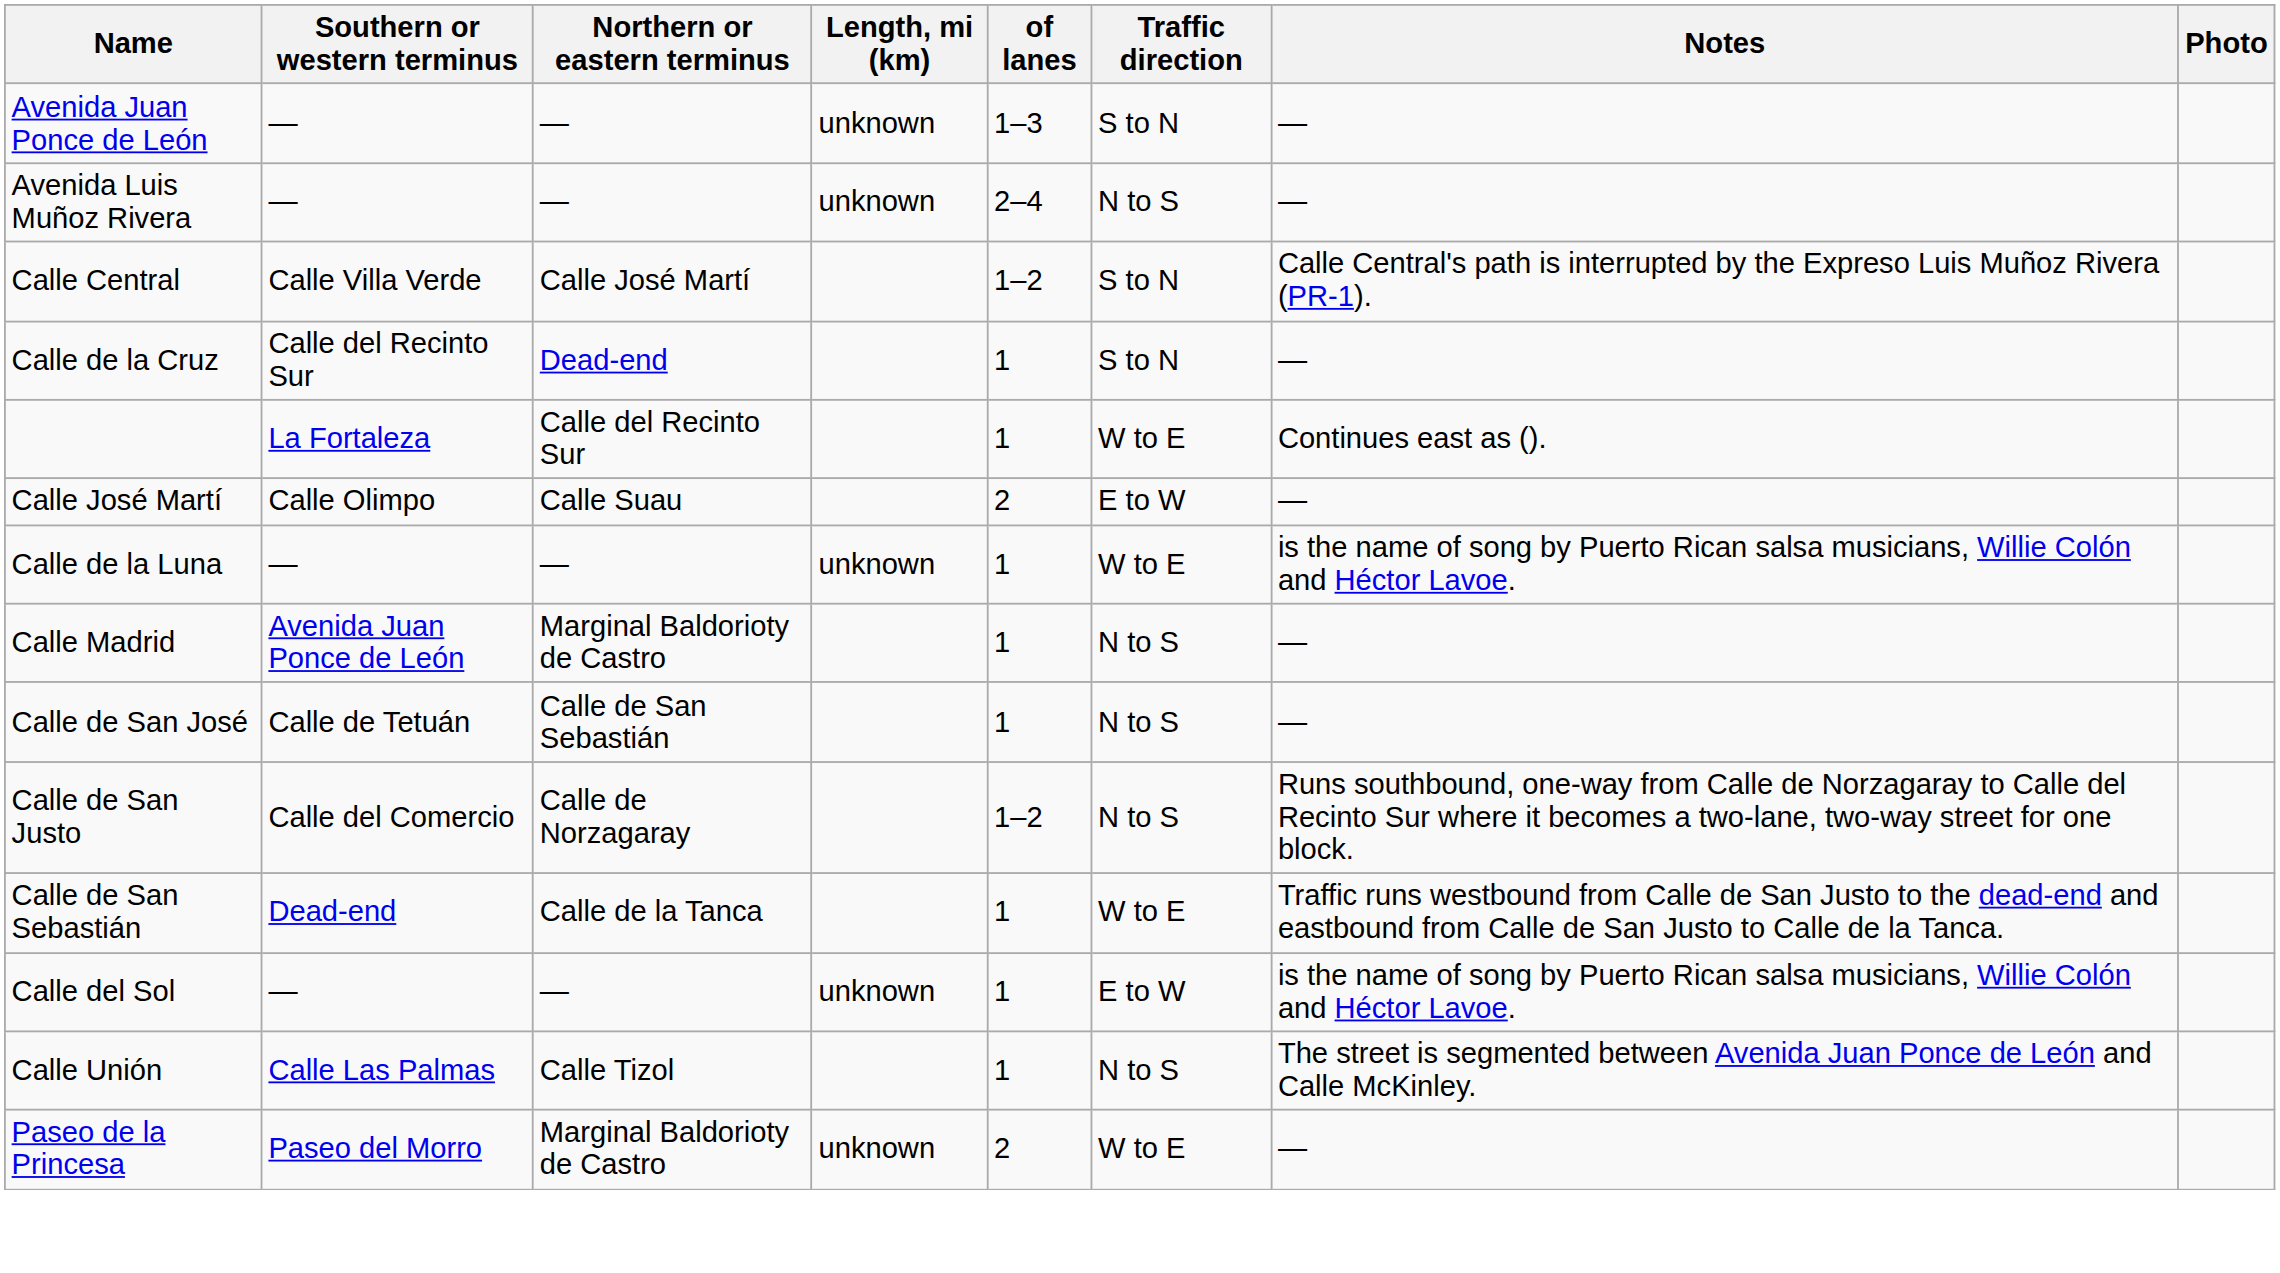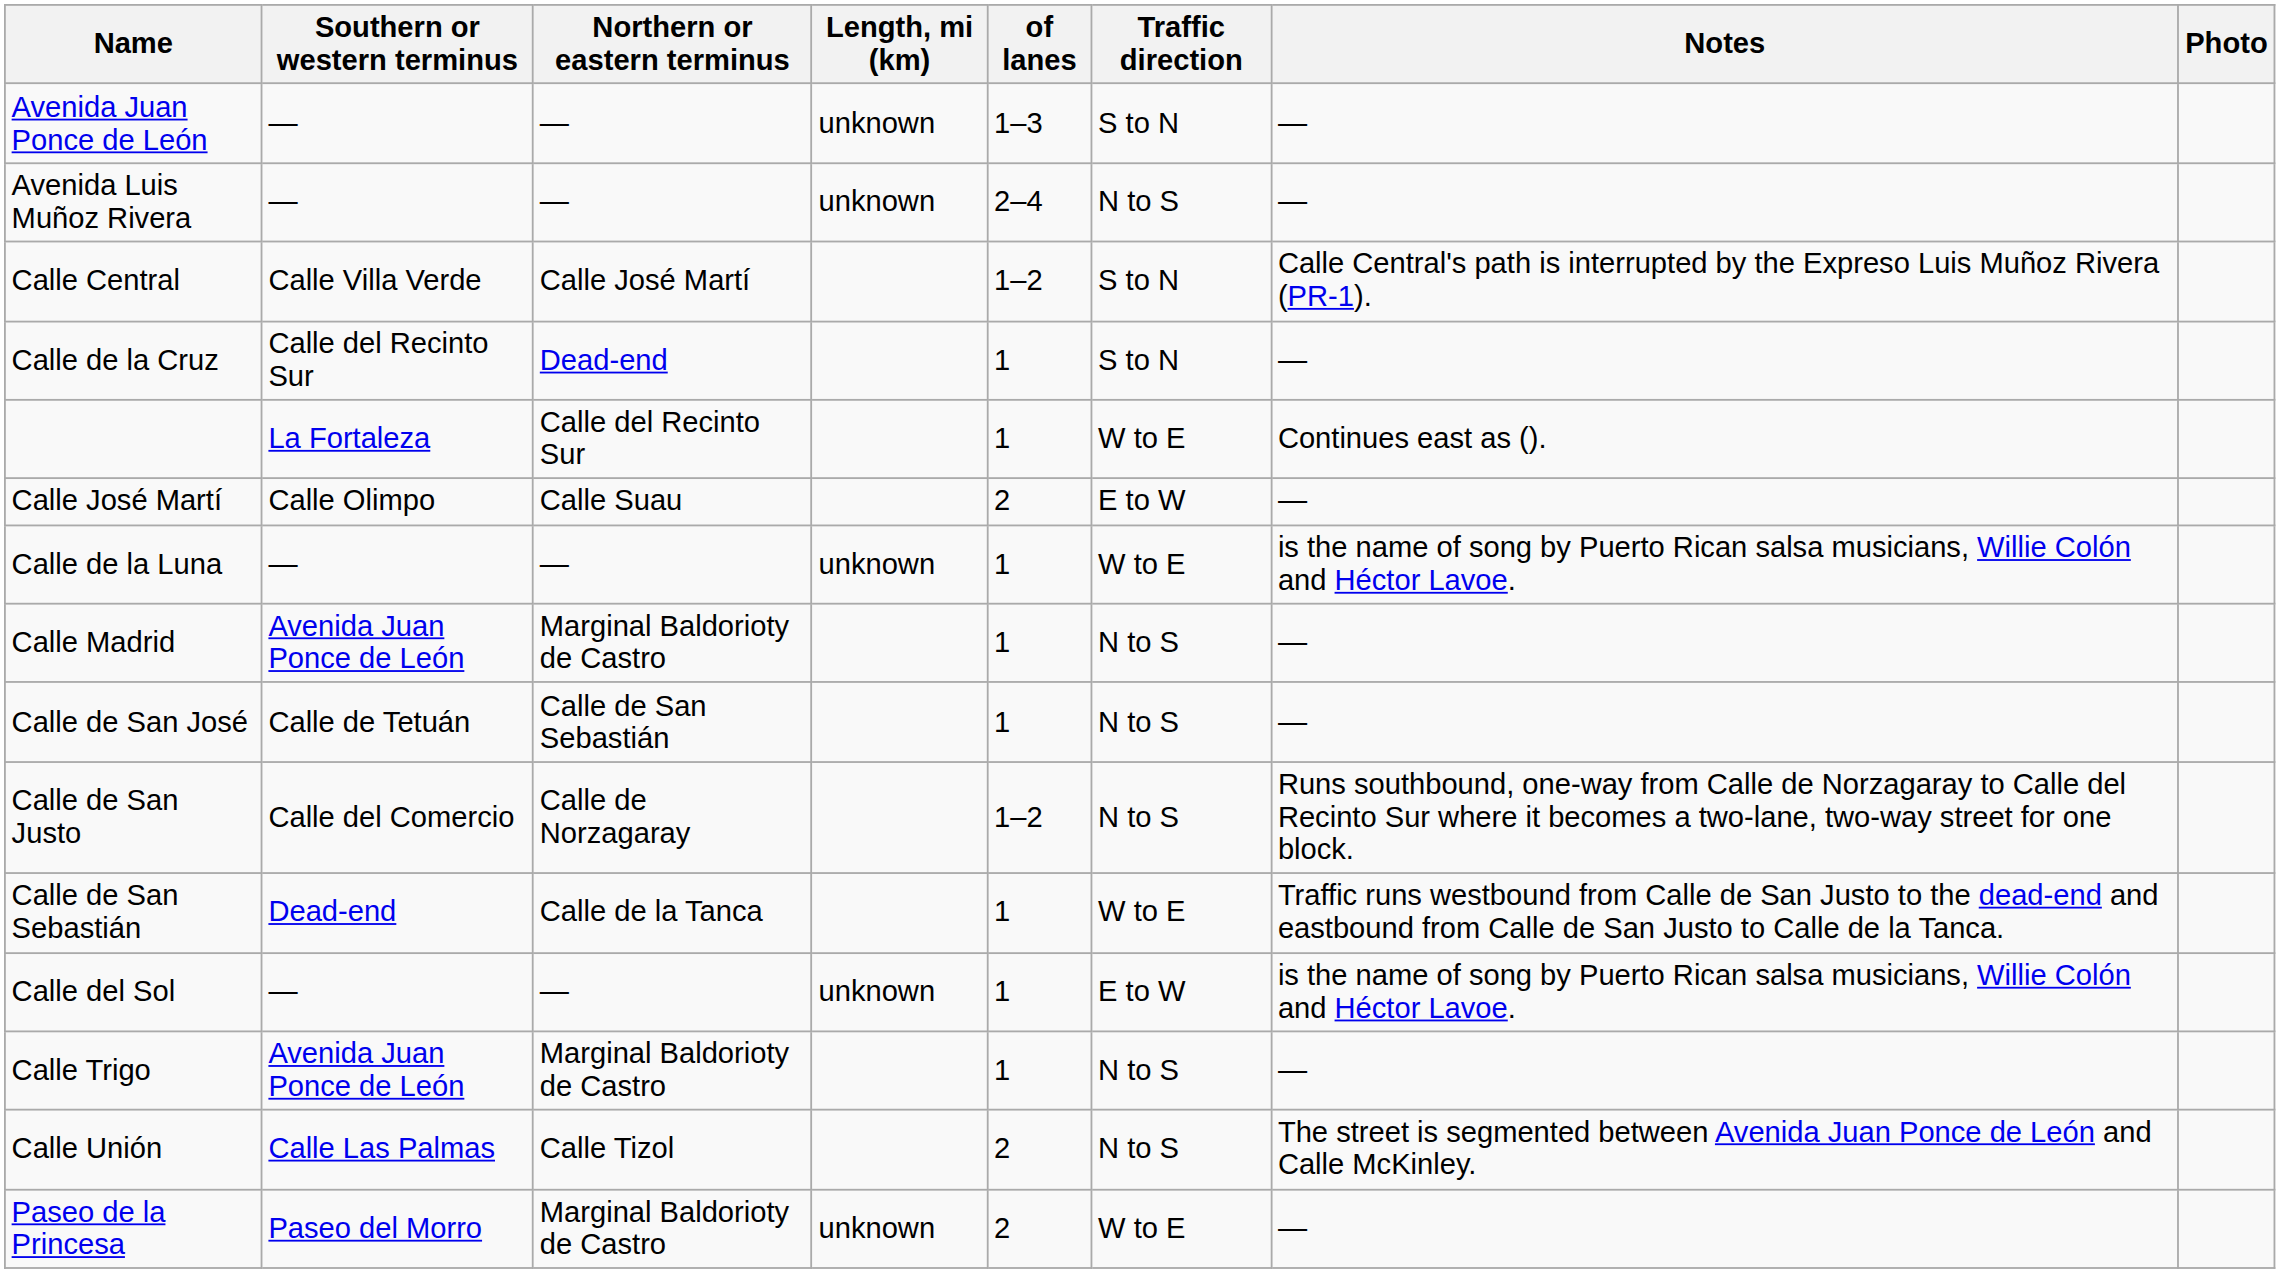+ row: Calle Trigo | Avenida Juan Ponce de León | Marginal Baldorioty de Castro | 1 | N to S | —
Calle Unión | of lanes: 1 -> 2
